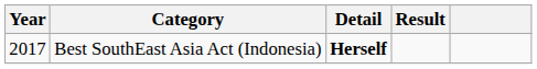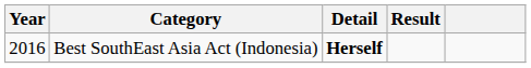Best SouthEast Asia Act (Indonesia) | Year: 2017 -> 2016
